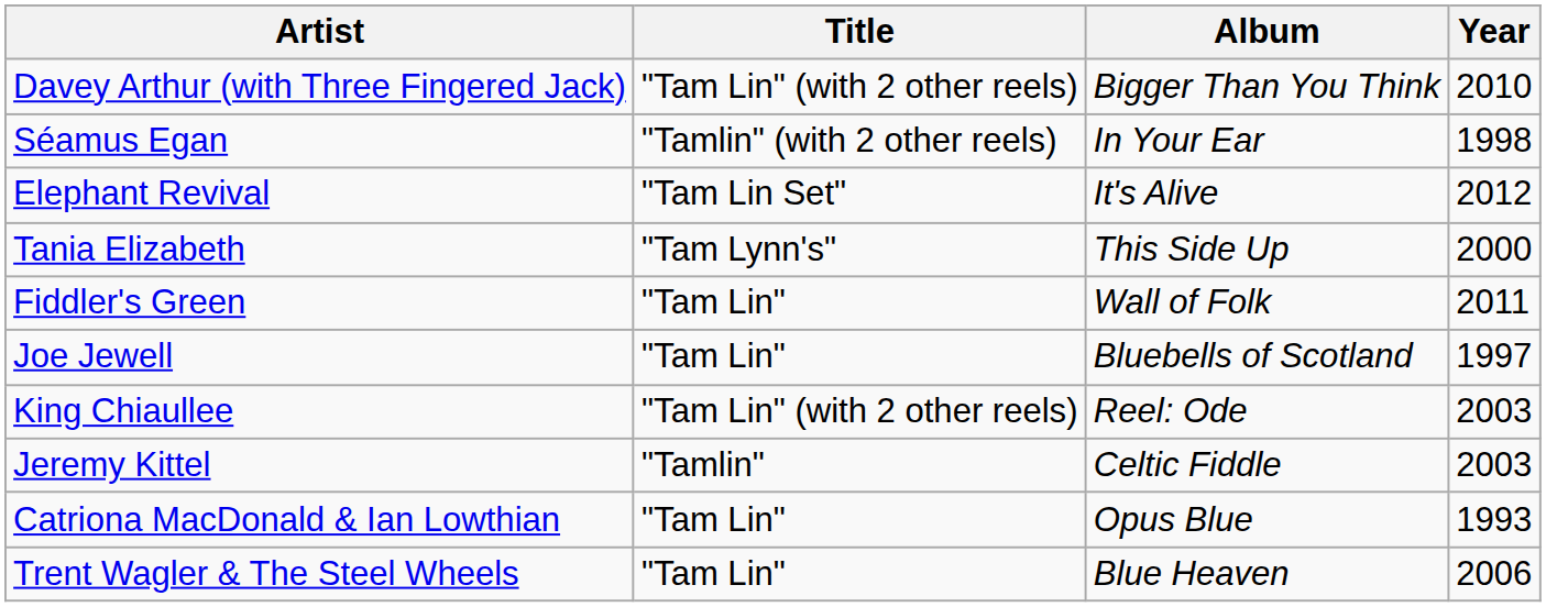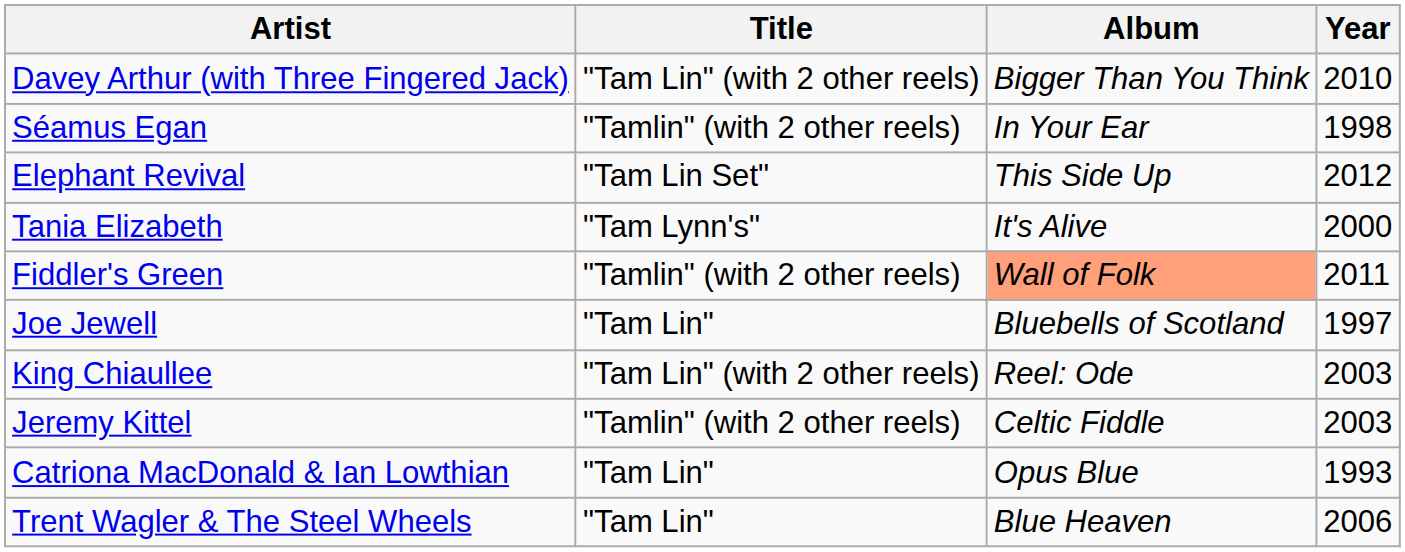Elephant Revival | Album: It's Alive -> This Side Up
Tania Elizabeth | Album: This Side Up -> It's Alive
Fiddler's Green | Title: "Tam Lin" -> "Tamlin" (with 2 other reels)
Fiddler's Green | Album: no background -> lightsalmon background
Jeremy Kittel | Title: "Tamlin" -> "Tamlin" (with 2 other reels)
